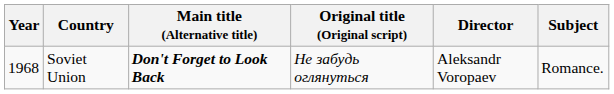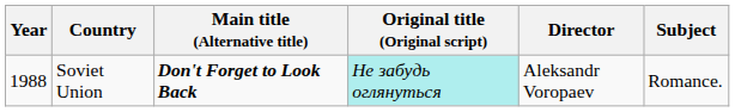Soviet Union | Year: 1968 -> 1988
Soviet Union | Original title (Original script): no background -> paleturquoise background
